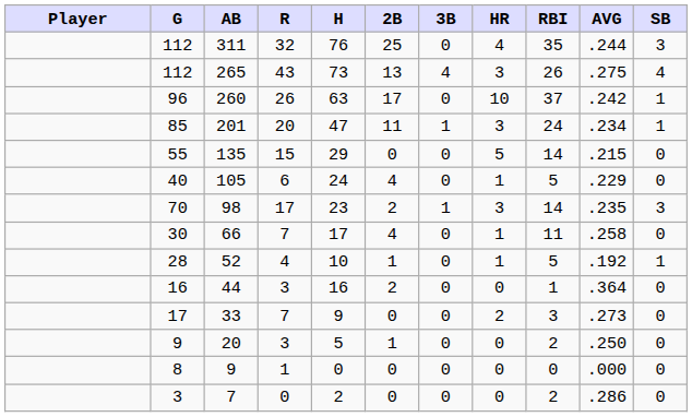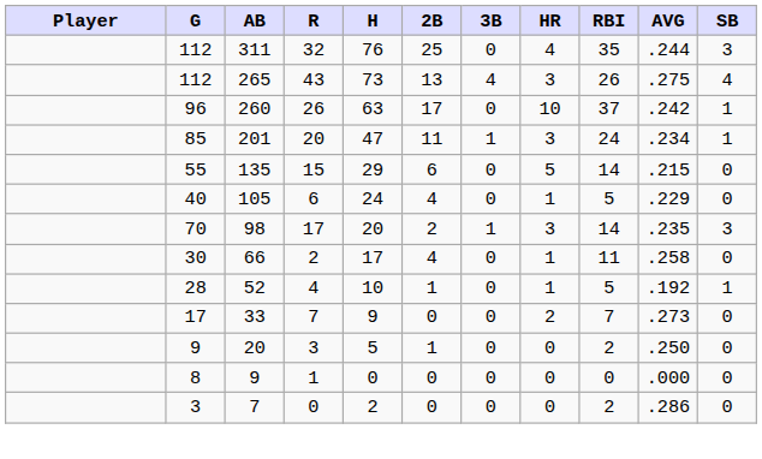135 | 2B: 0 -> 6
98 | H: 23 -> 20
66 | R: 7 -> 2
- row: 16 | 44 | 3 | 16 | 2 | 0 | 0 | 1 | .364 | 0
33 | RBI: 3 -> 7
